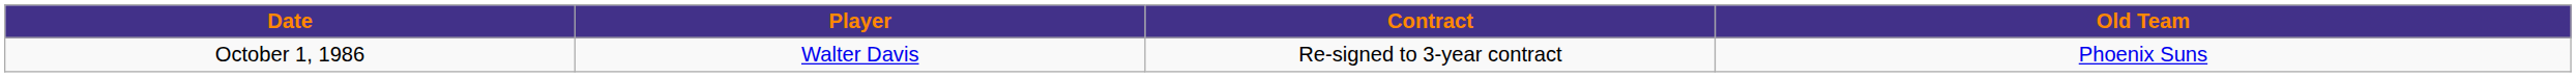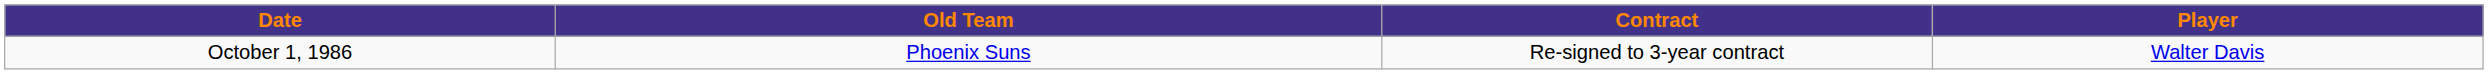columns swapped: Player <-> Old Team
